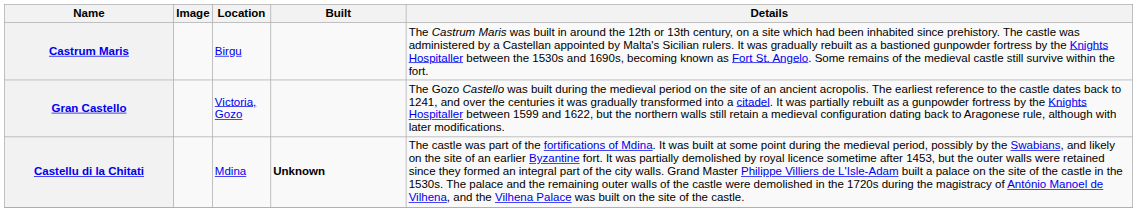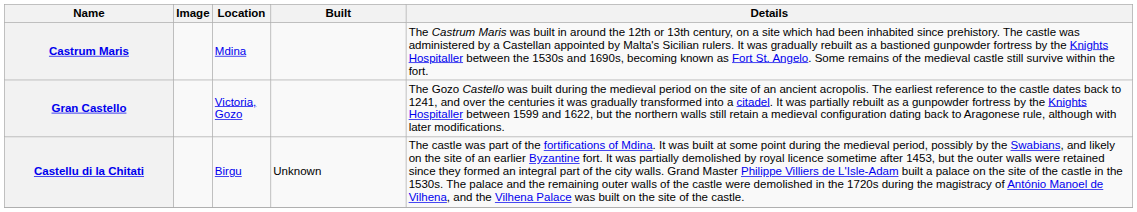Castrum Maris | Location: Birgu -> Mdina
Castellu di la Chitati | Location: Mdina -> Birgu
Castellu di la Chitati | Built: bold -> normal
